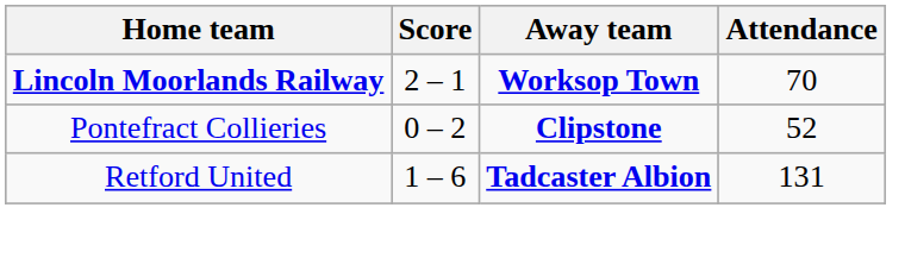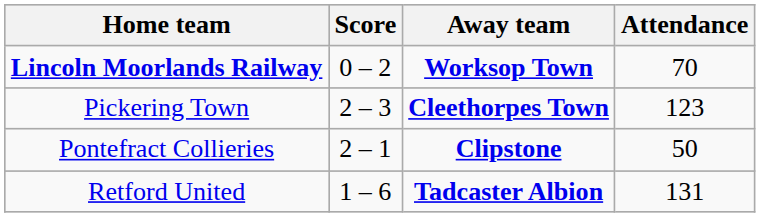Lincoln Moorlands Railway | Score: 2 – 1 -> 0 – 2
+ row: Pickering Town | 2 – 3 | Cleethorpes Town | 123
Pontefract Collieries | Score: 0 – 2 -> 2 – 1
Pontefract Collieries | Attendance: 52 -> 50
